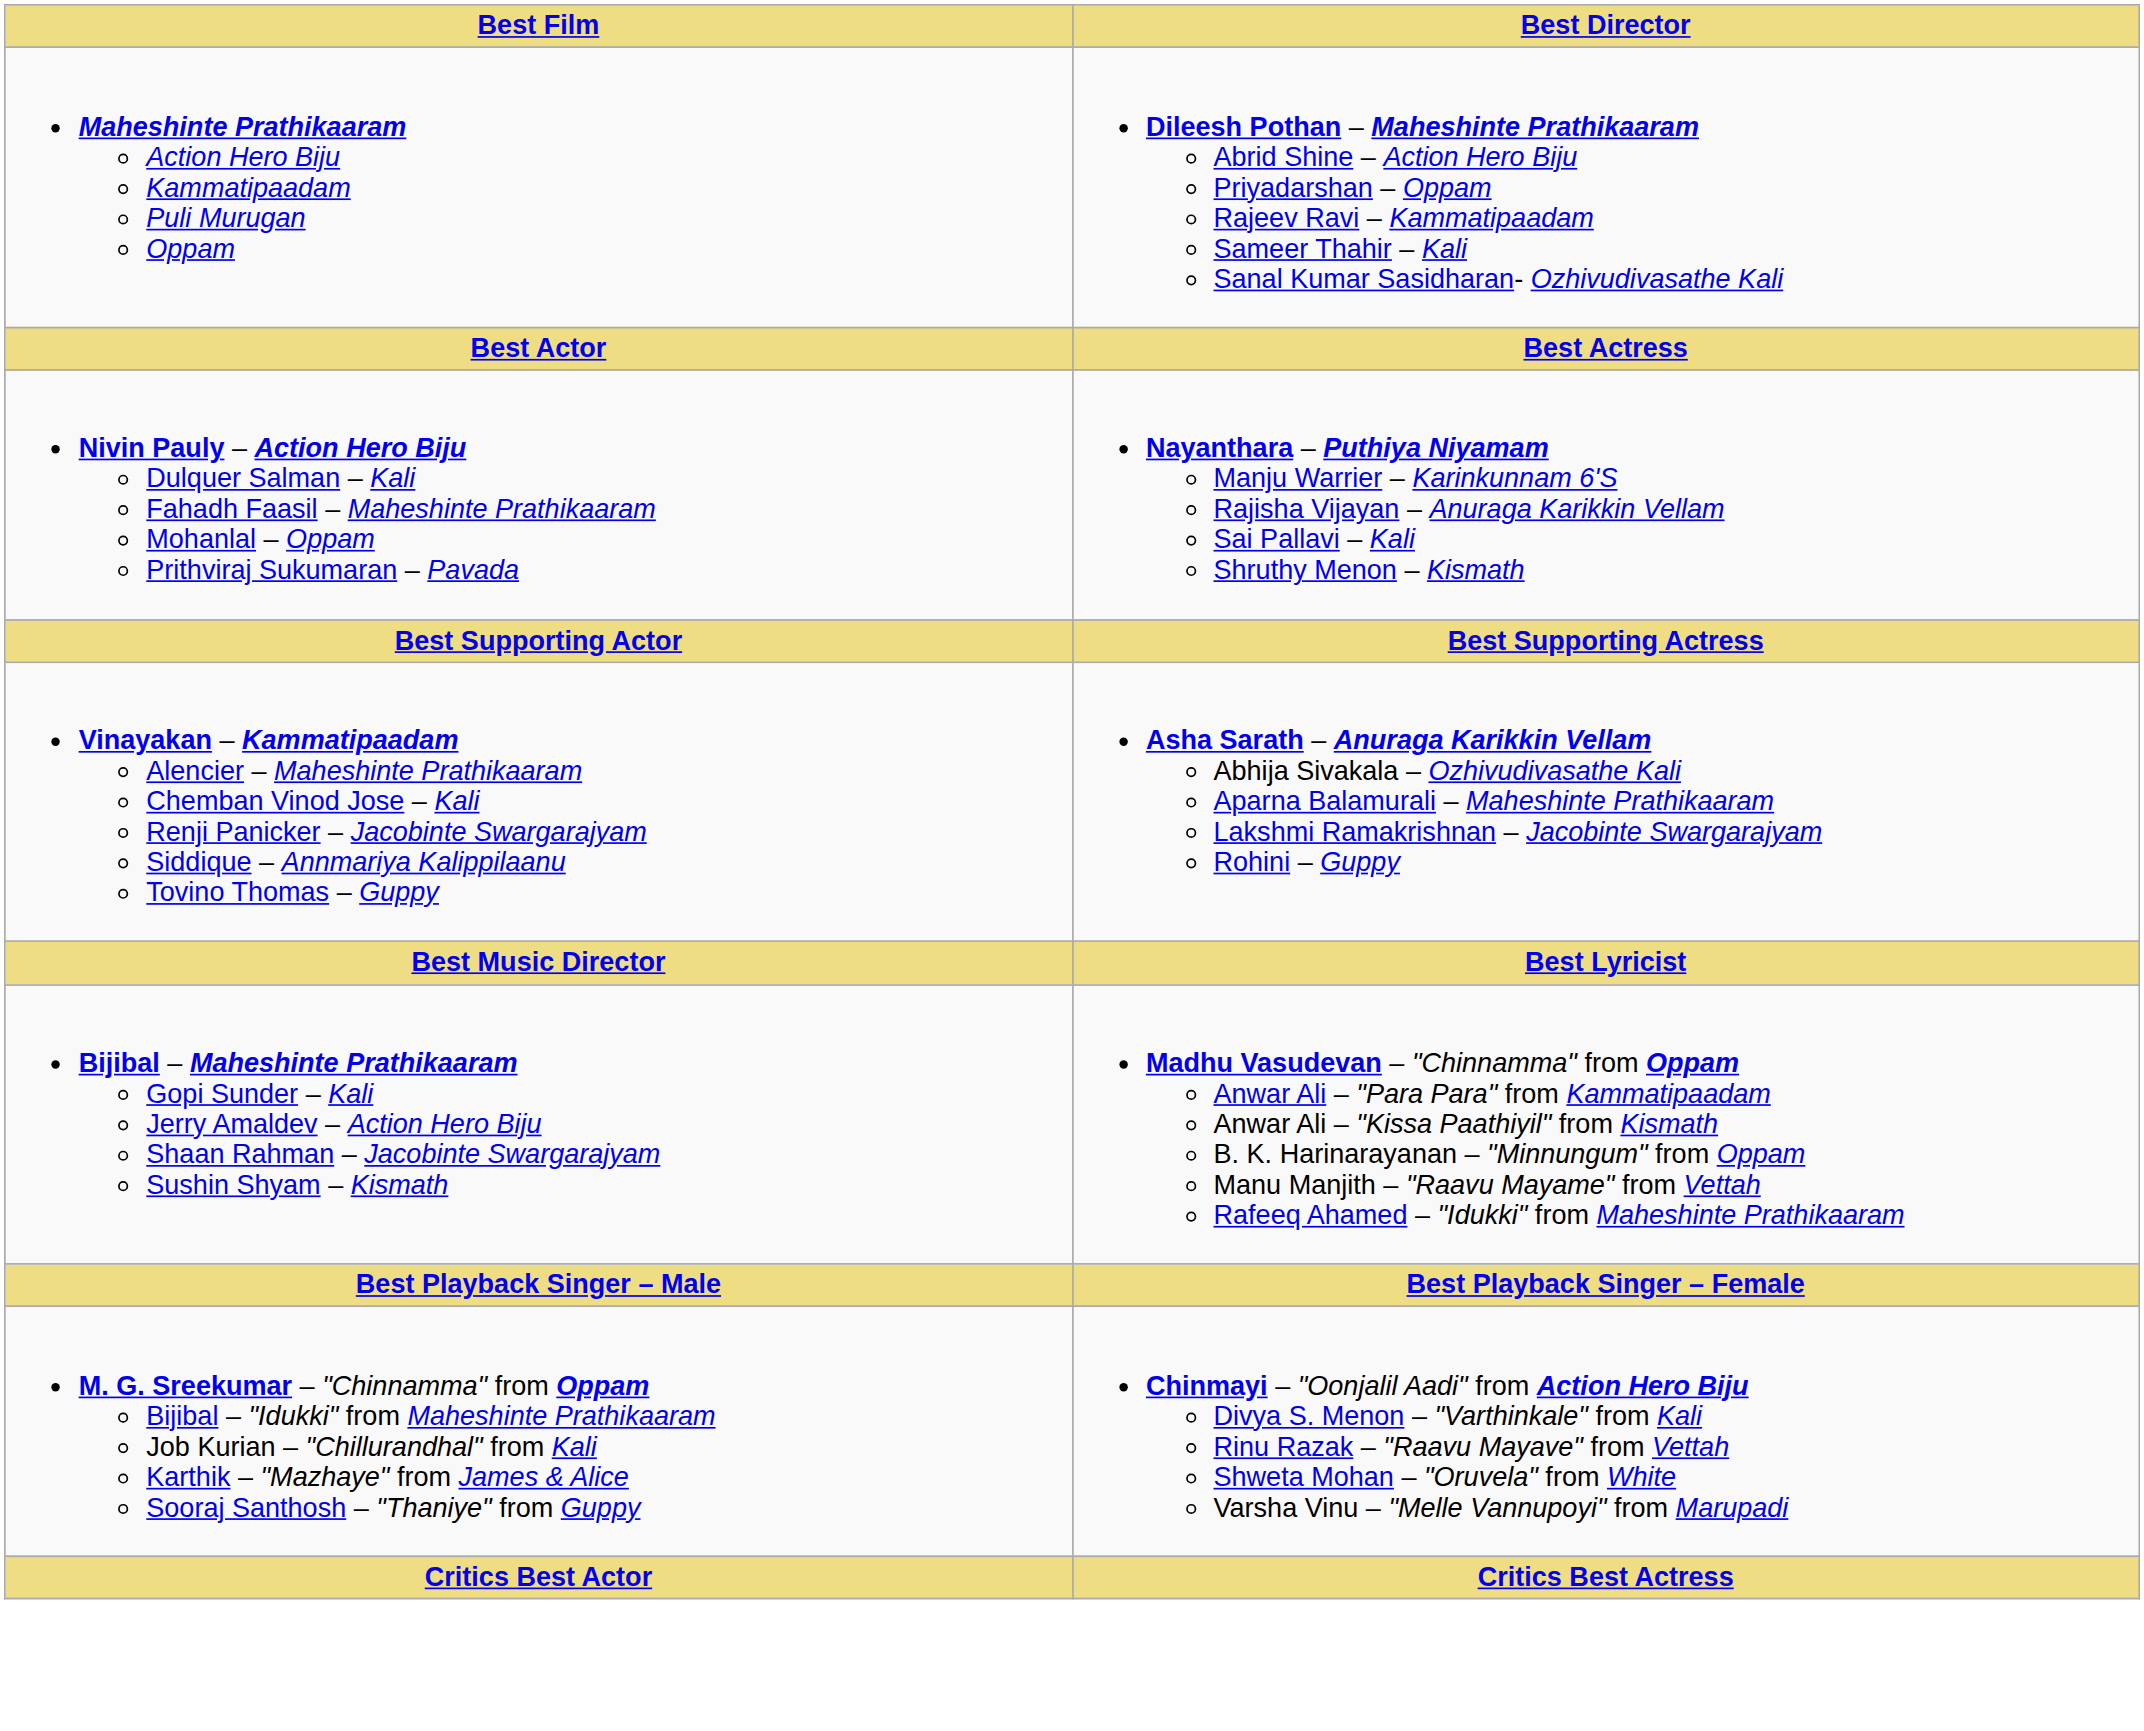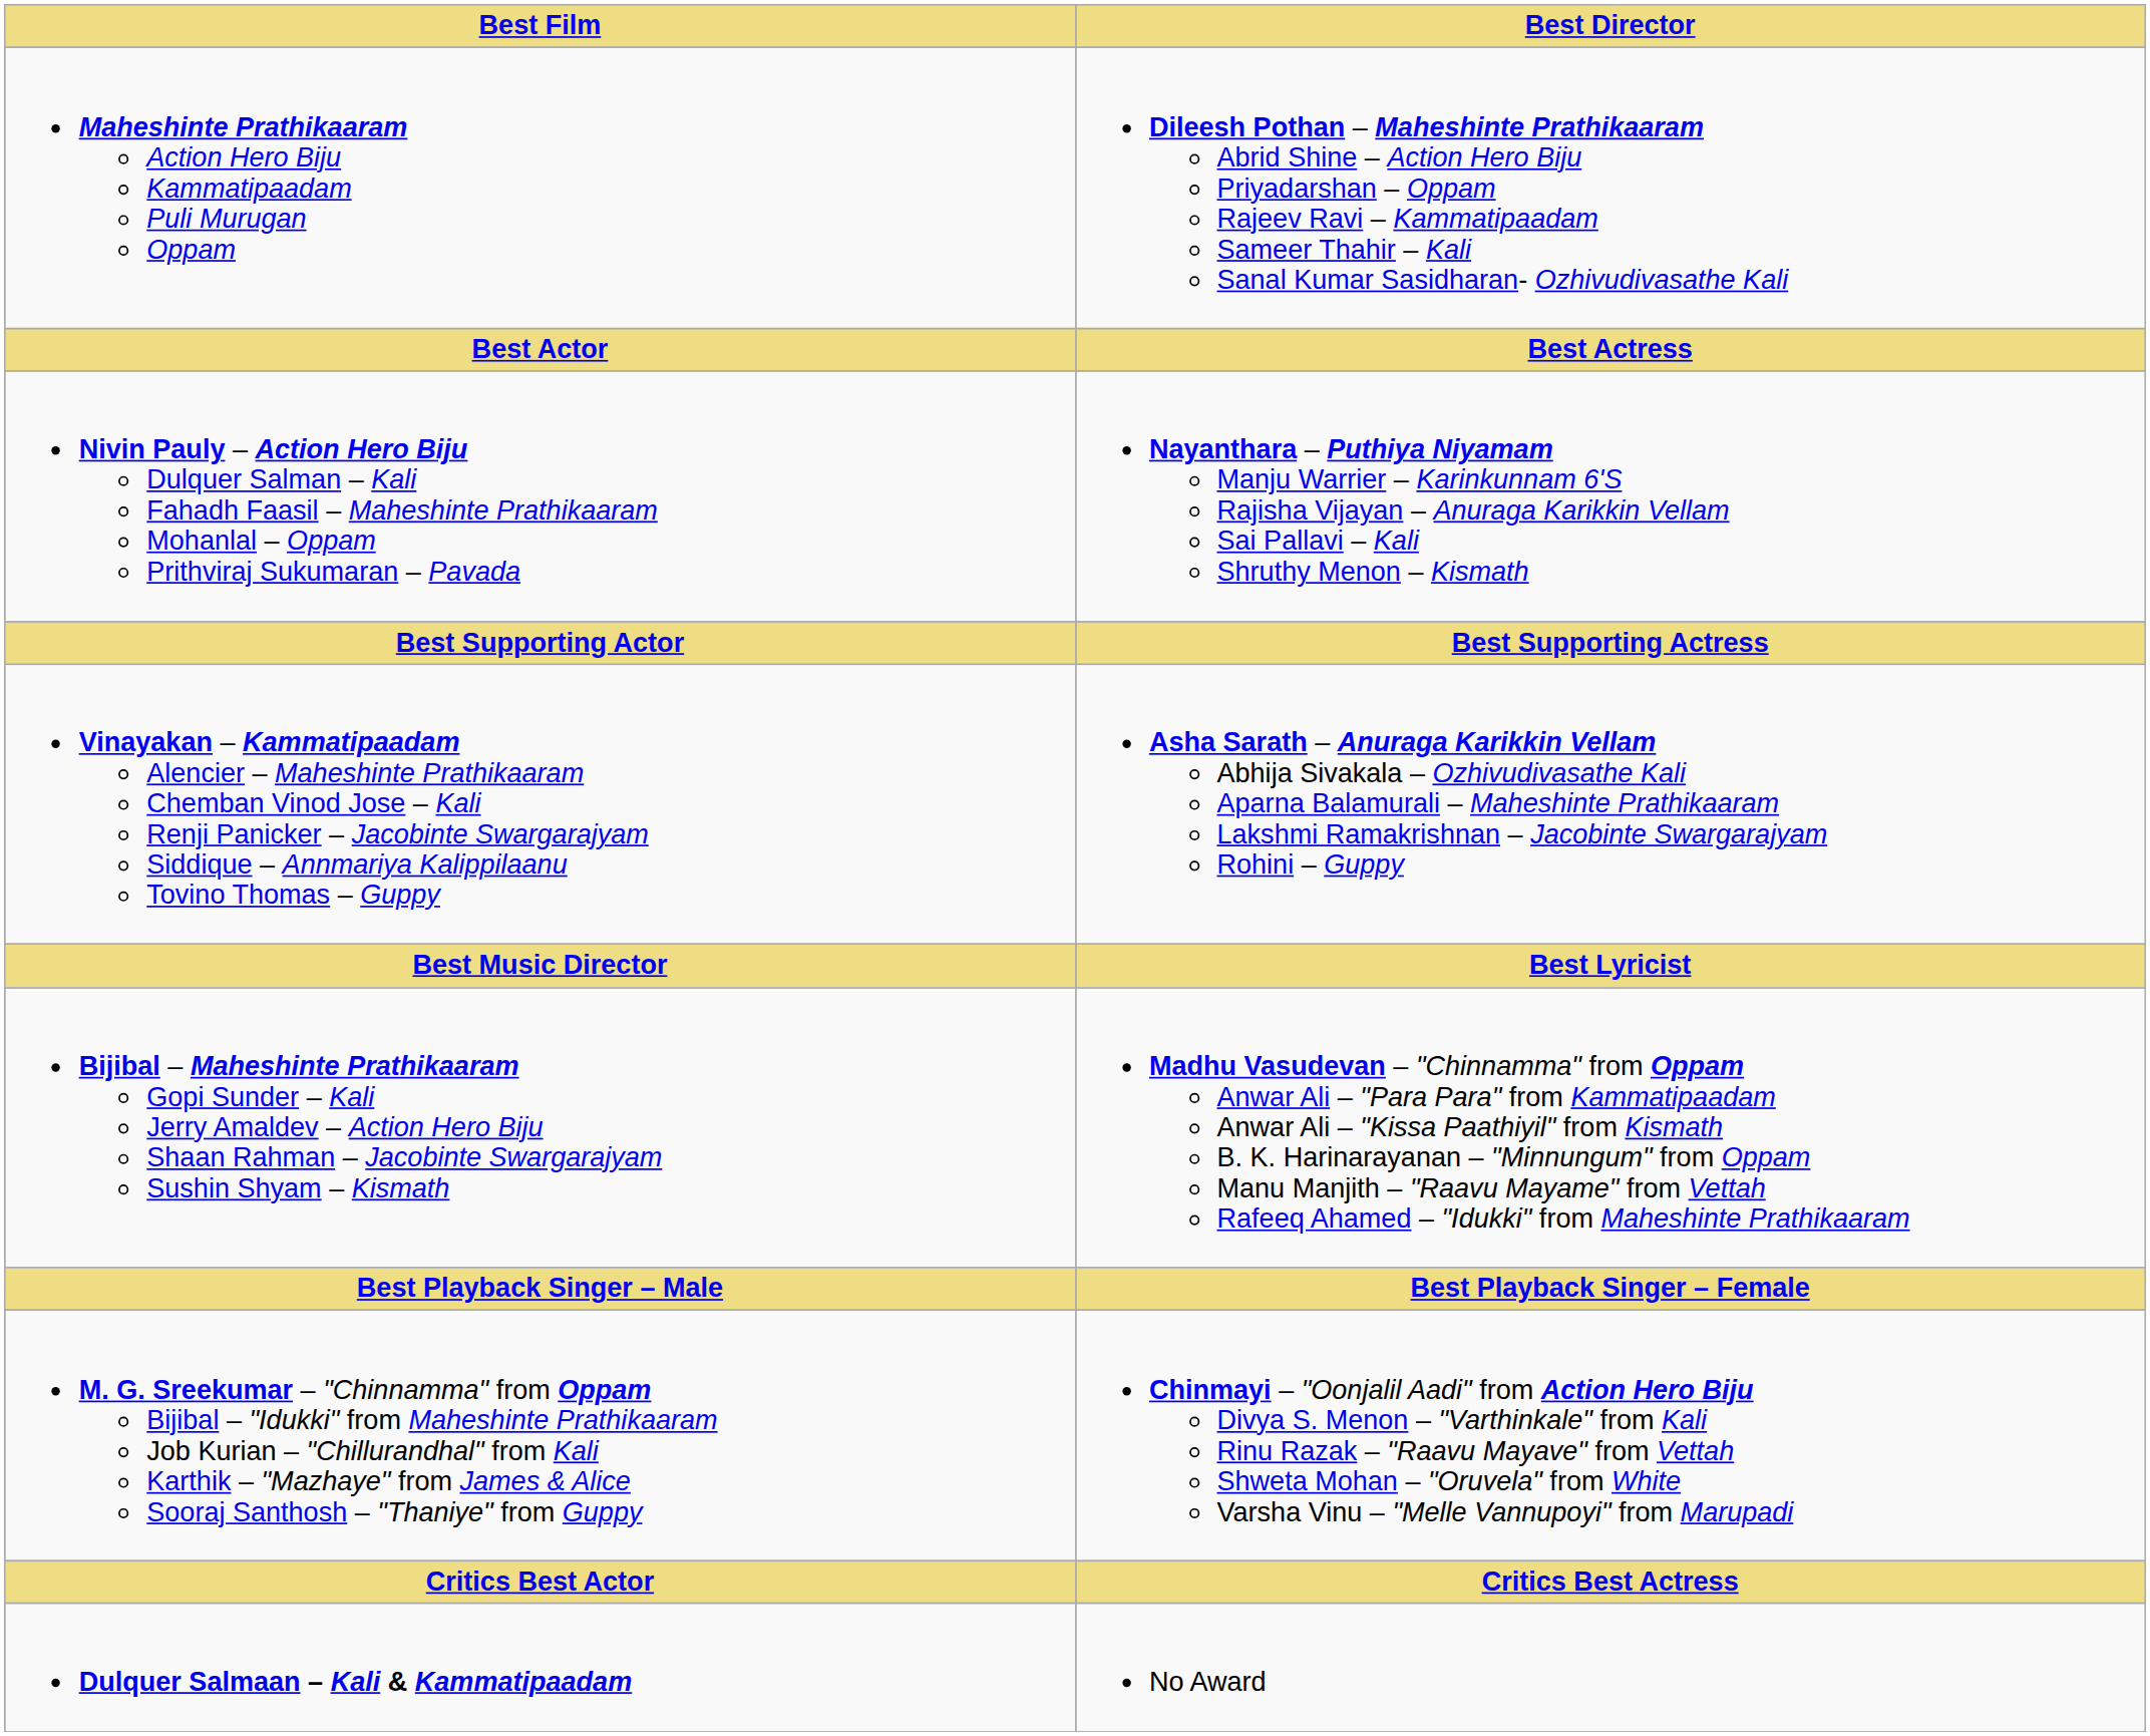+ row: Dulquer Salmaan – Kali & Kammatipaadam | No Award
